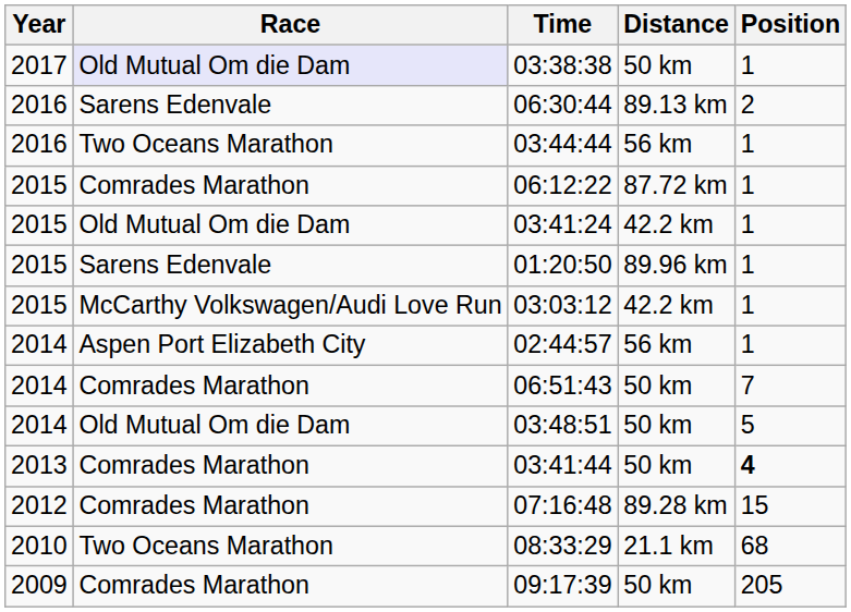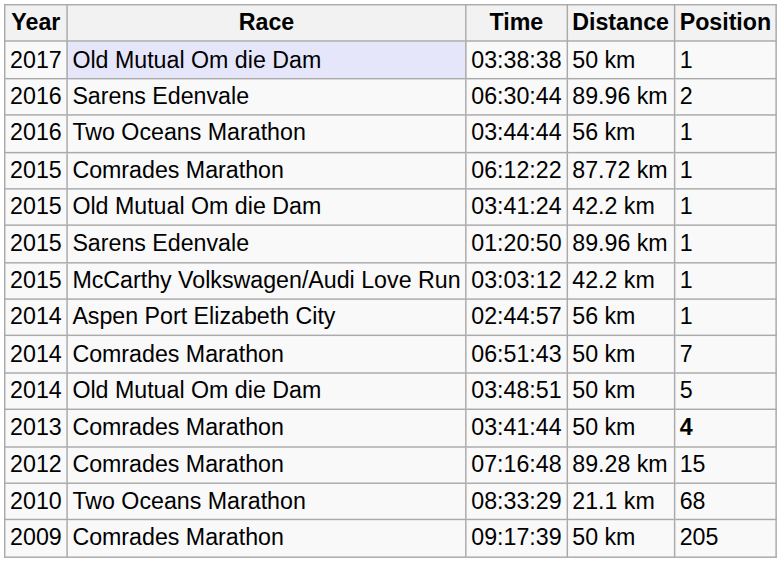06:30:44 | Distance: 89.13 km -> 89.96 km
